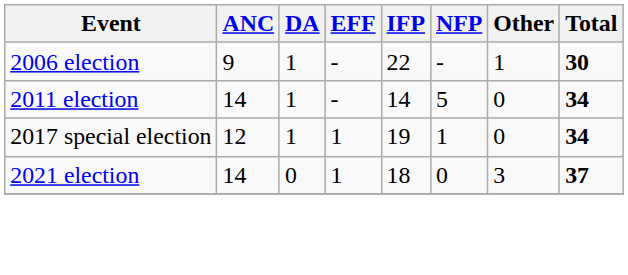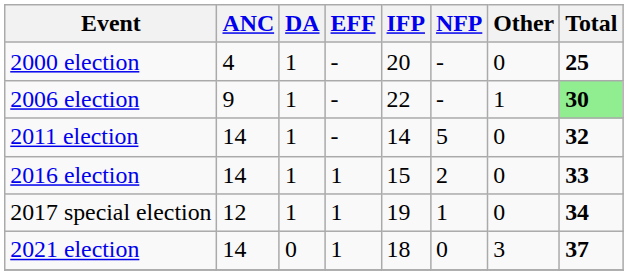+ row: 2000 election | 4 | 1 | - | 20 | - | 0 | 25
2006 election | Total: no background -> lightgreen background
2011 election | Total: 34 -> 32
+ row: 2016 election | 14 | 1 | 1 | 15 | 2 | 0 | 33
